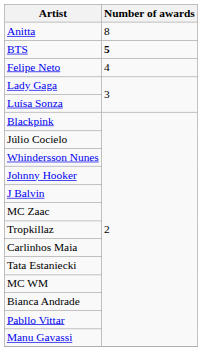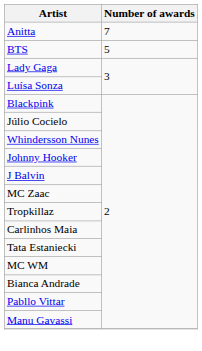Anitta | Number of awards: 8 -> 7
BTS | Number of awards: bold -> normal
- row: Felipe Neto | 4
